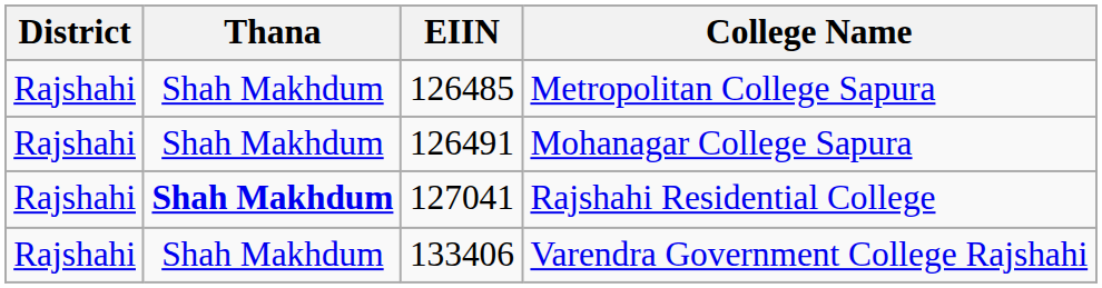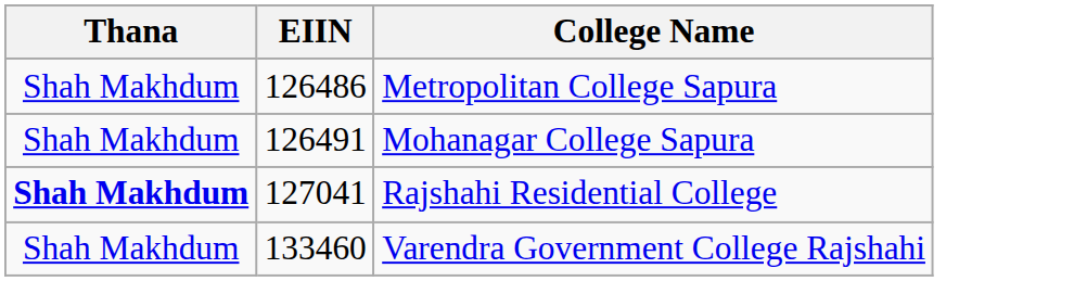- column: District | Rajshahi | Rajshahi | Rajshahi | Rajshahi
Metropolitan College Sapura | EIIN: 126485 -> 126486
Varendra Government College Rajshahi | EIIN: 133406 -> 133460
